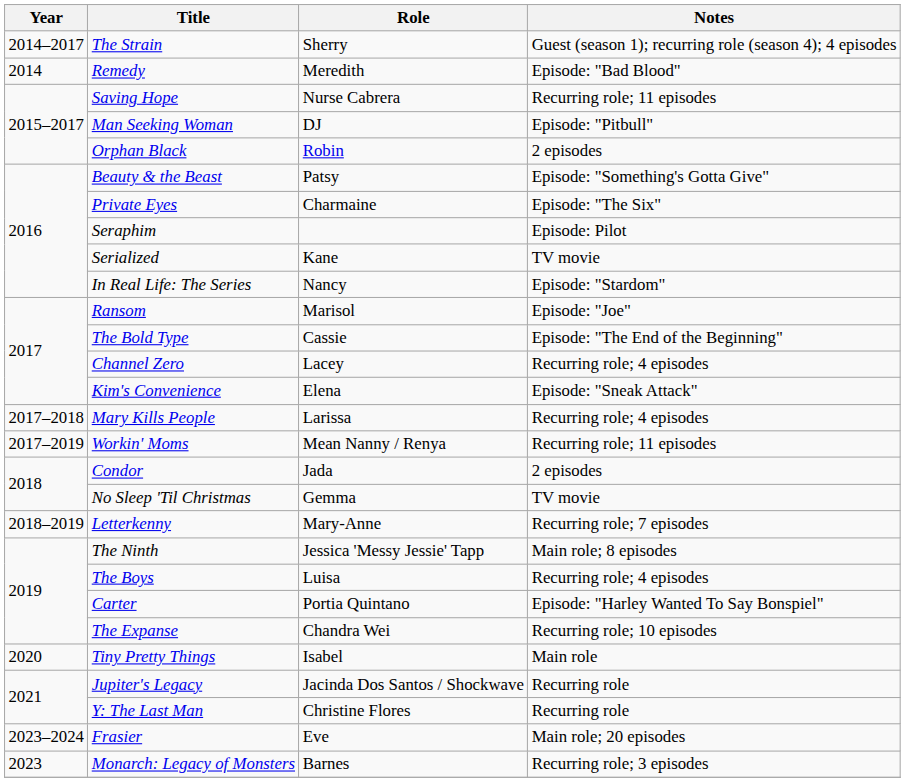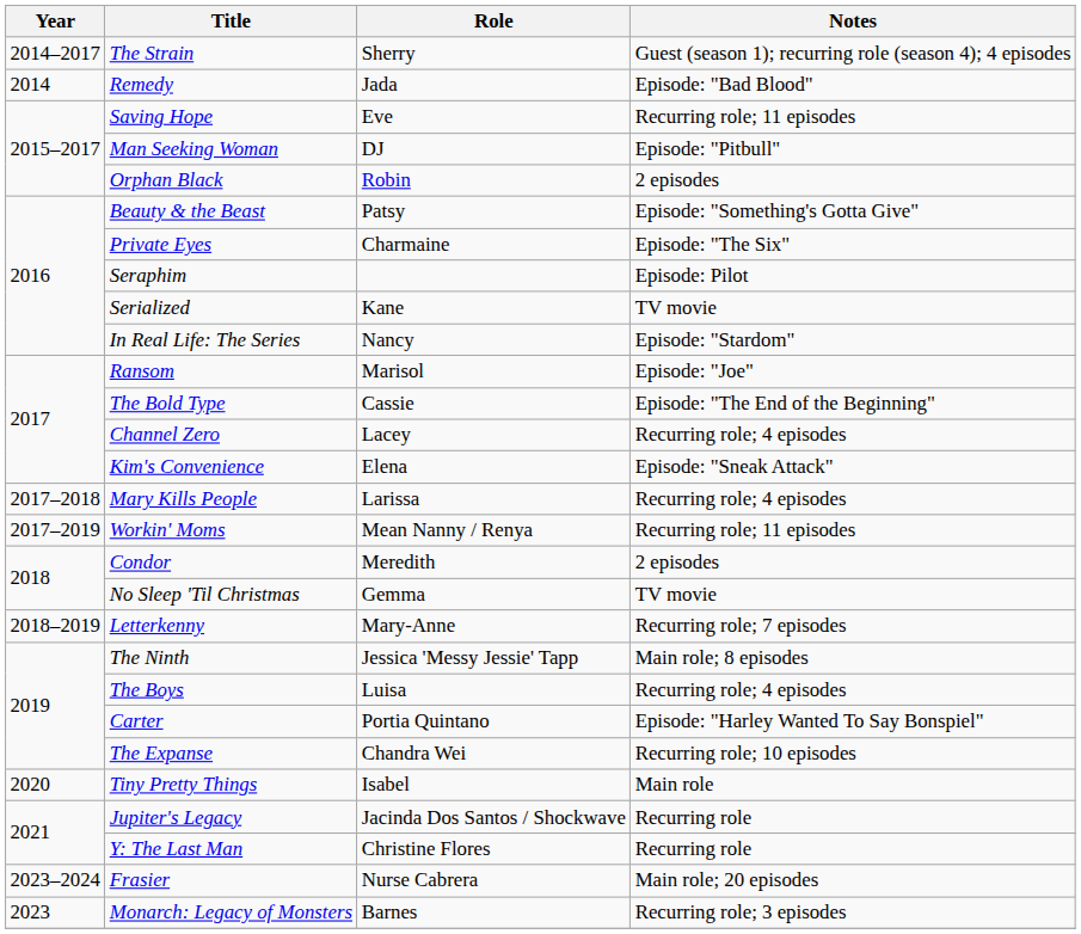Remedy | Role: Meredith -> Jada
Saving Hope | Role: Nurse Cabrera -> Eve
Condor | Role: Jada -> Meredith
Frasier | Role: Eve -> Nurse Cabrera
